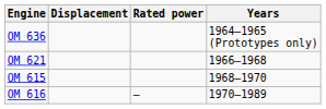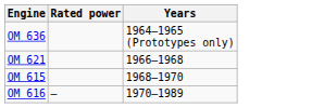- column: Displacement
